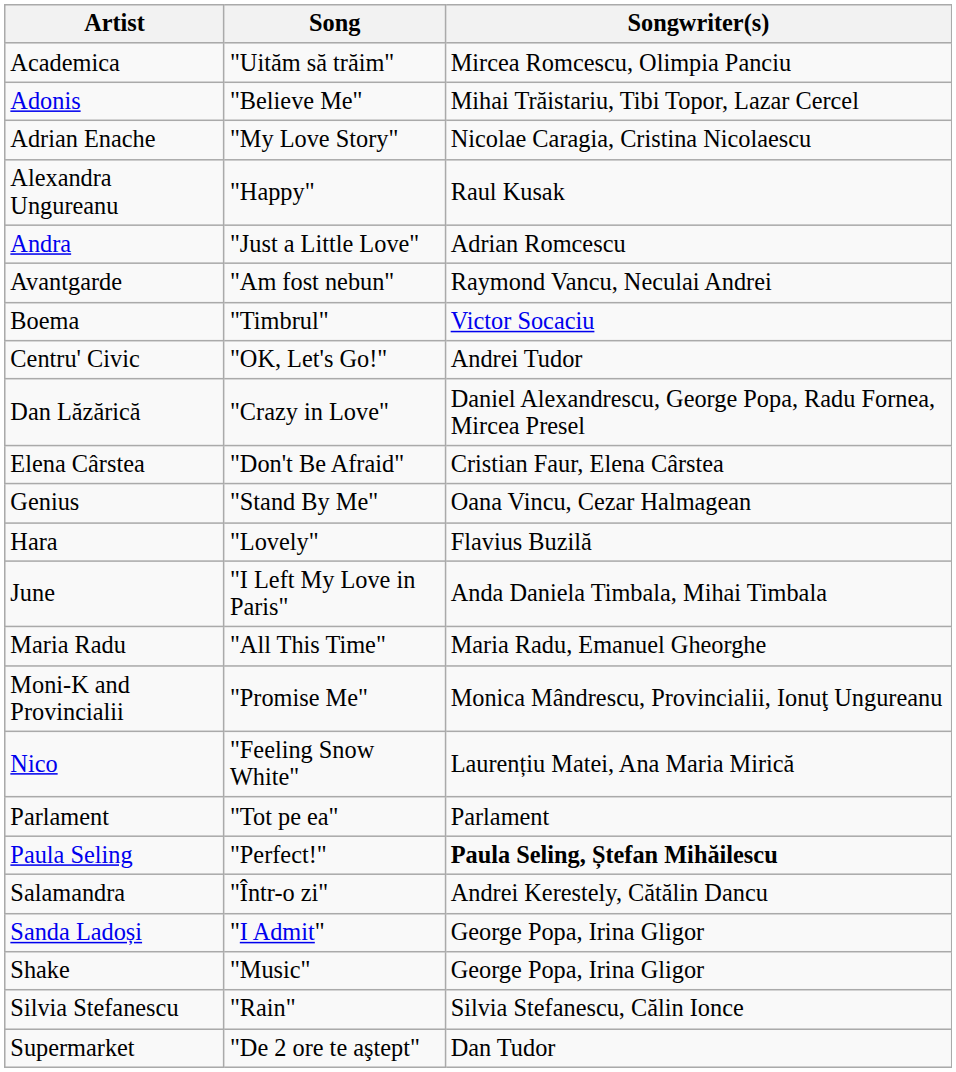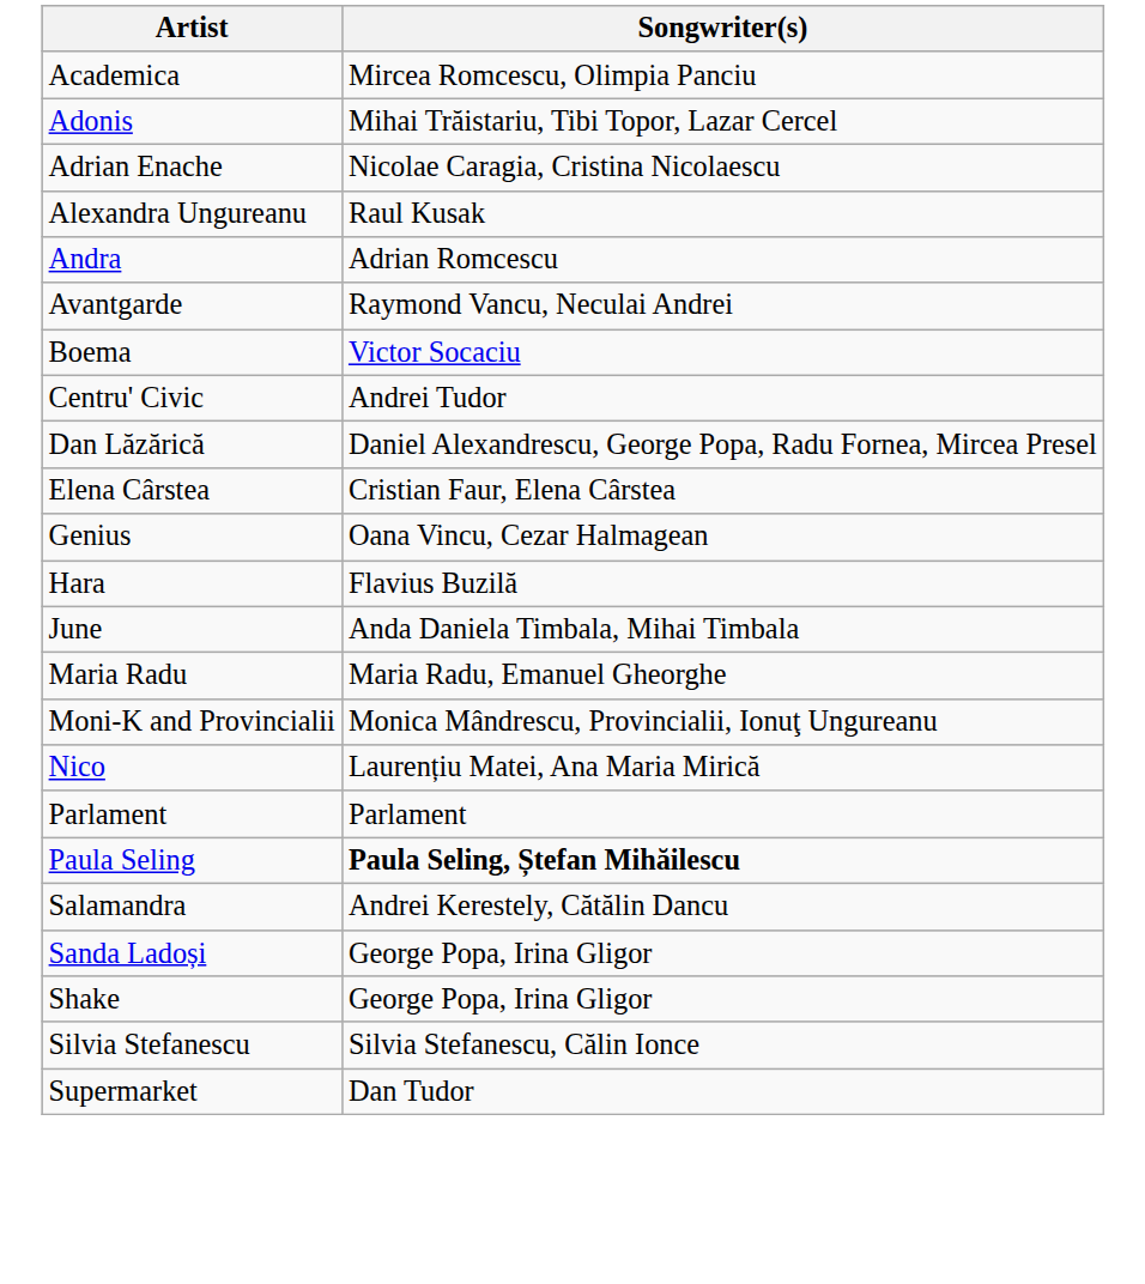- column: Song | "Uităm să trăim" | "Believe Me" | "My Love Story" | "Happy" | "Just a Little Love" | "Am fost nebun" | "Timbrul" | "OK, Let's Go!" | "Crazy in Love" | "Don't Be Afraid" | "Stand By Me" | "Lovely" | "I Left My Love in Paris" | "All This Time" | "Promise Me" | "Feeling Snow White" | "Tot pe ea" | "Perfect!" | "Într-o zi" | "I Admit" | "Music" | "Rain" | "De 2 ore te aştept"
